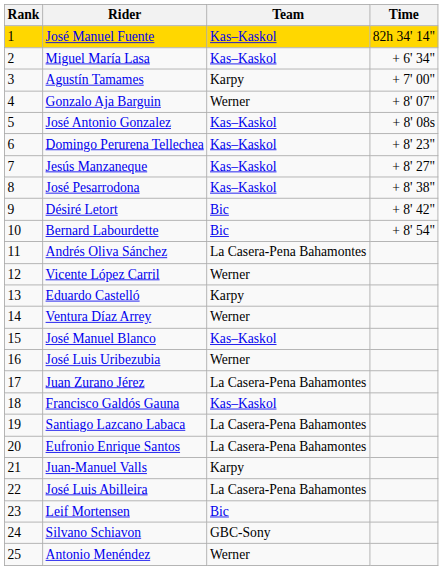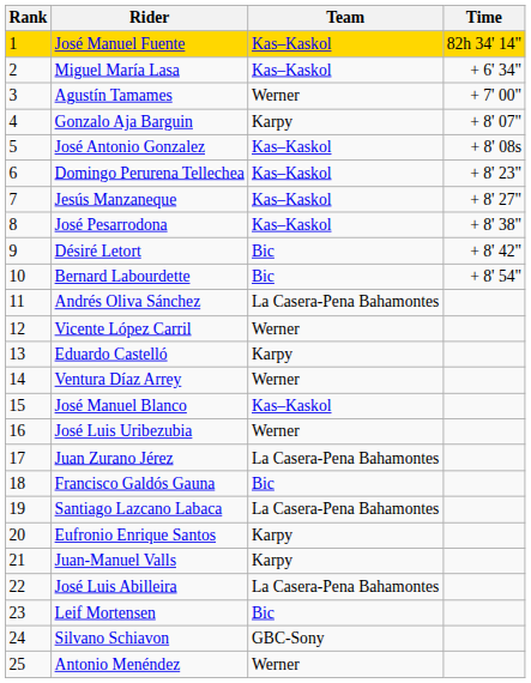Agustín Tamames | Team: Karpy -> Werner
Gonzalo Aja Barguin | Team: Werner -> Karpy
Francisco Galdós Gauna | Team: Kas–Kaskol -> Bic
Eufronio Enrique Santos | Team: La Casera-Pena Bahamontes -> Karpy
